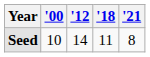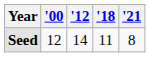Seed | '00: 10 -> 12
